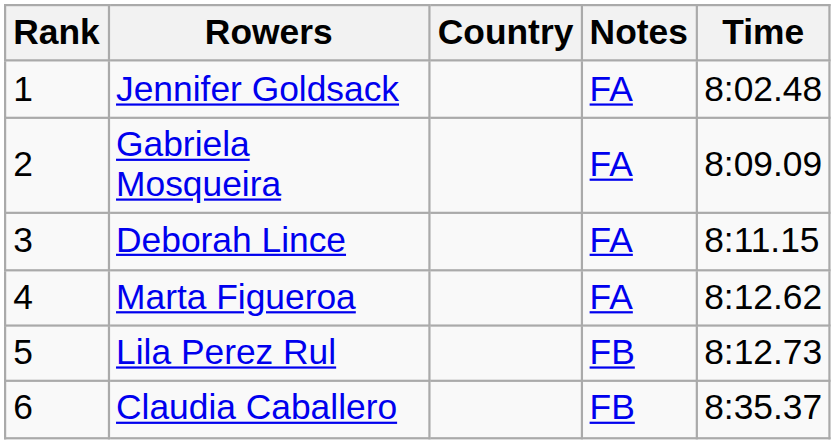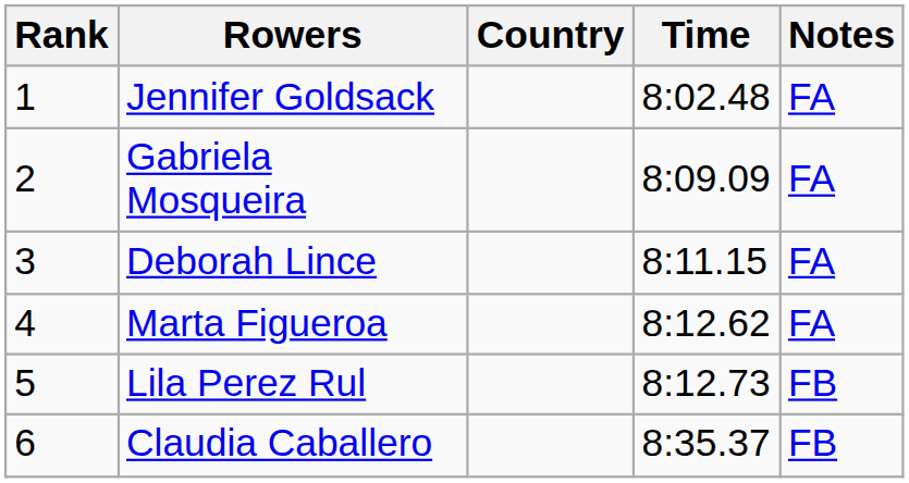columns swapped: Time <-> Notes
